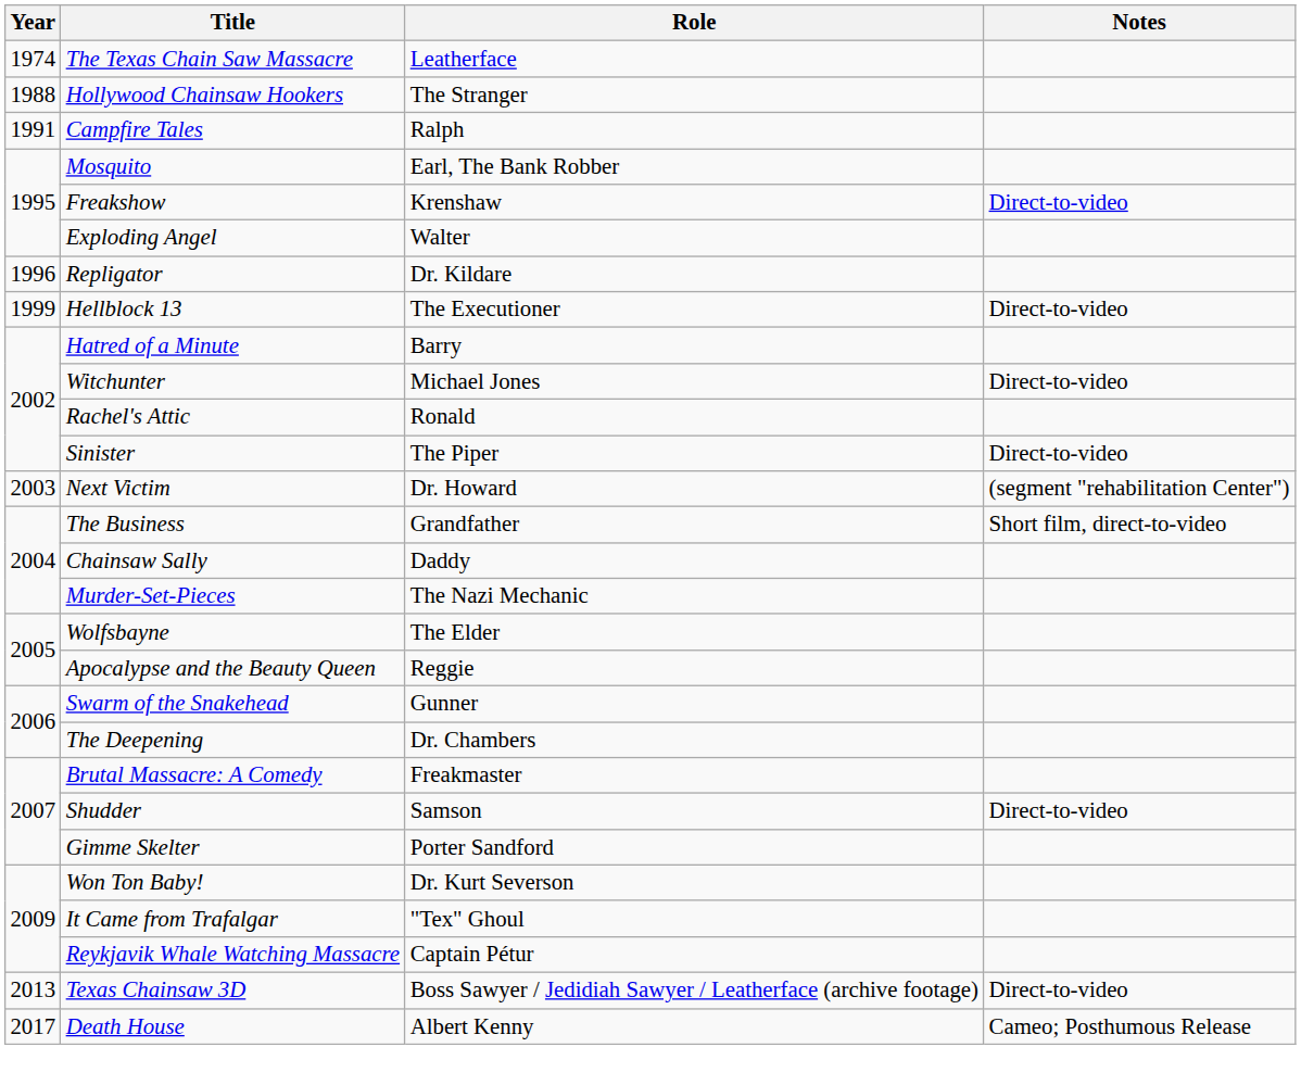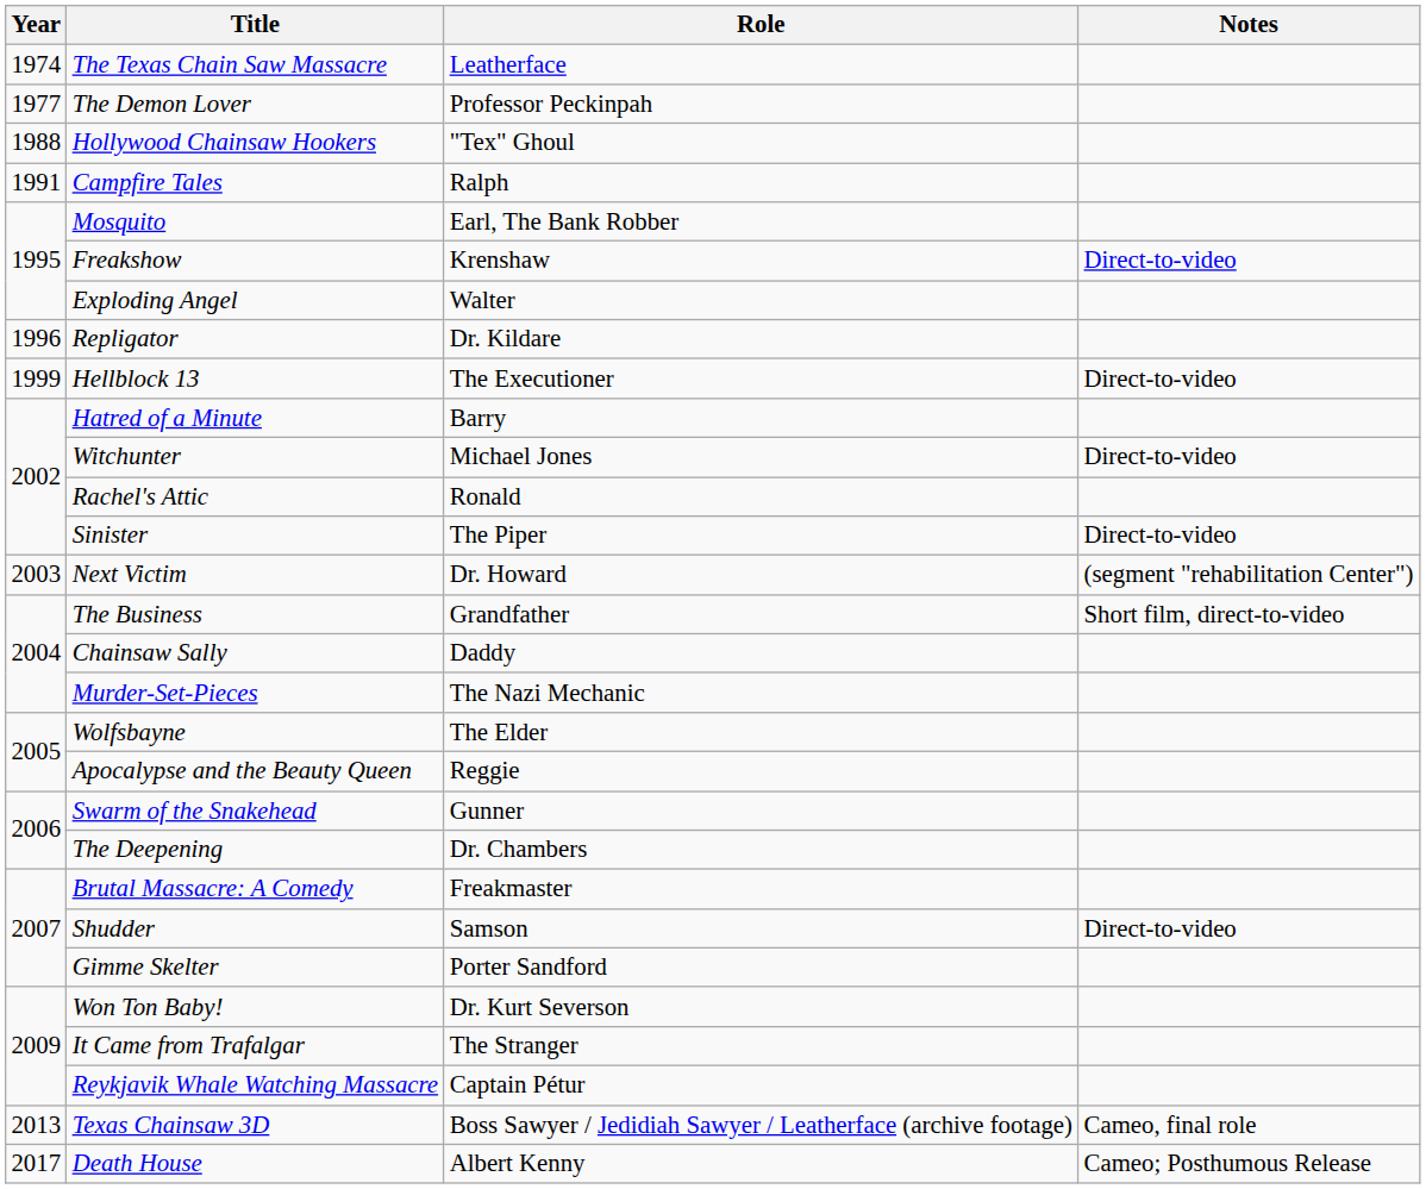+ row: 1977 | The Demon Lover | Professor Peckinpah
Hollywood Chainsaw Hookers | Role: The Stranger -> "Tex" Ghoul
It Came from Trafalgar | Role: "Tex" Ghoul -> The Stranger
Texas Chainsaw 3D | Notes: Direct-to-video -> Cameo, final role
